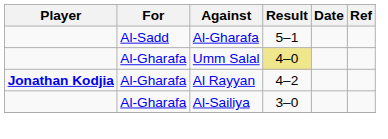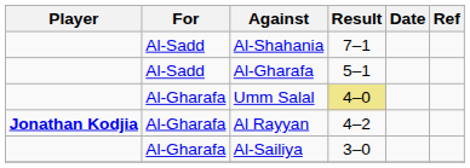+ row: Al-Sadd | Al-Shahania | 7–1
